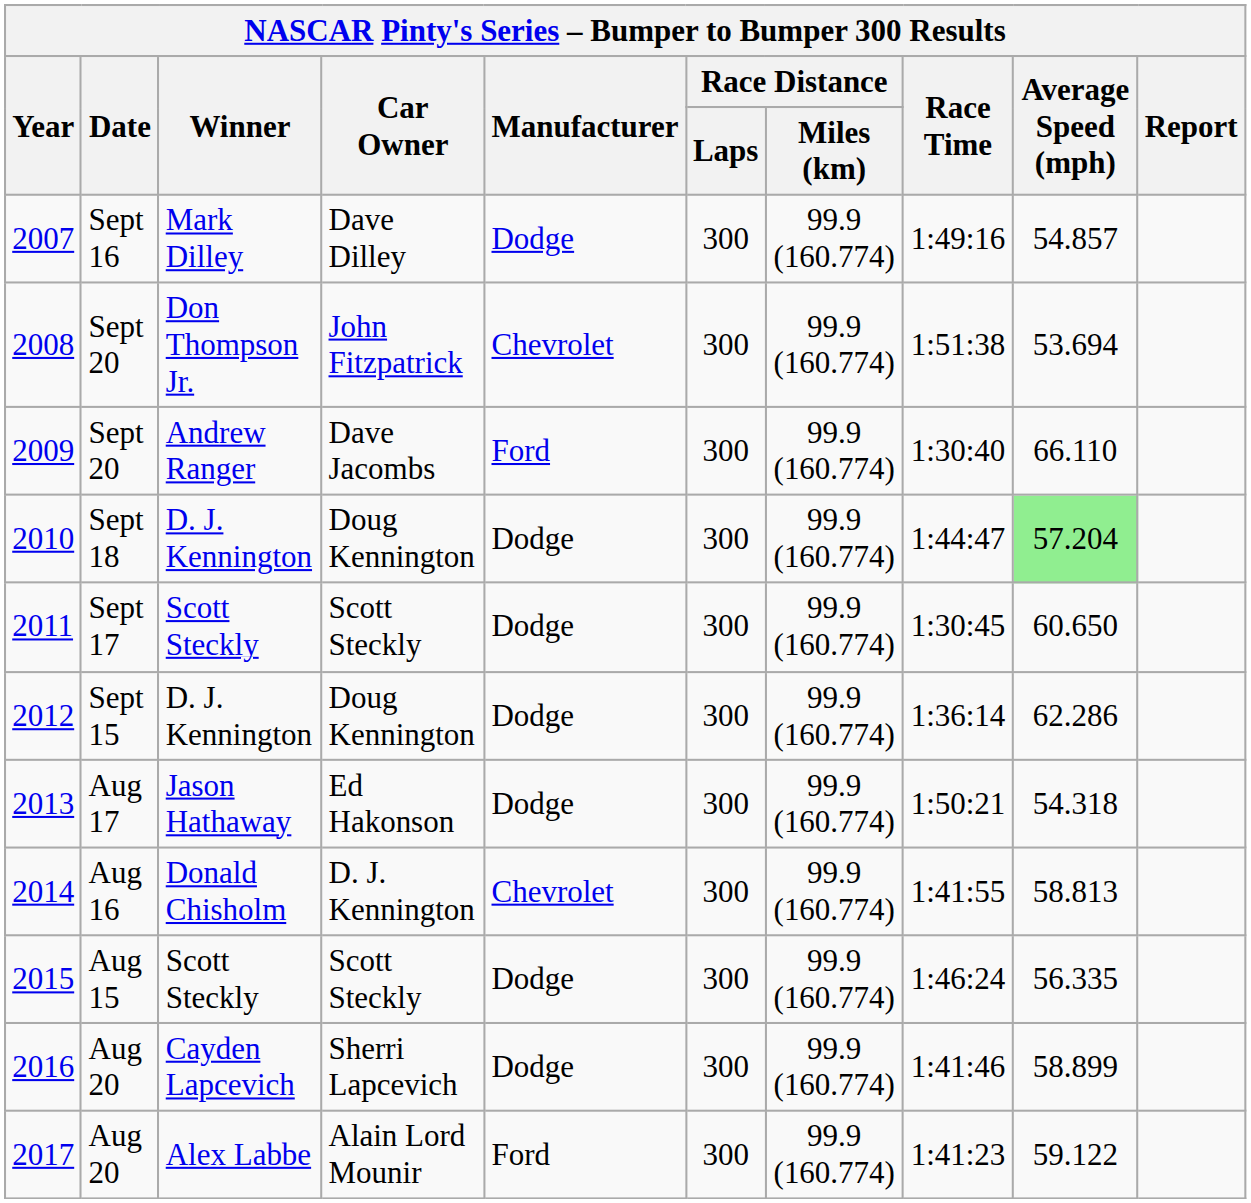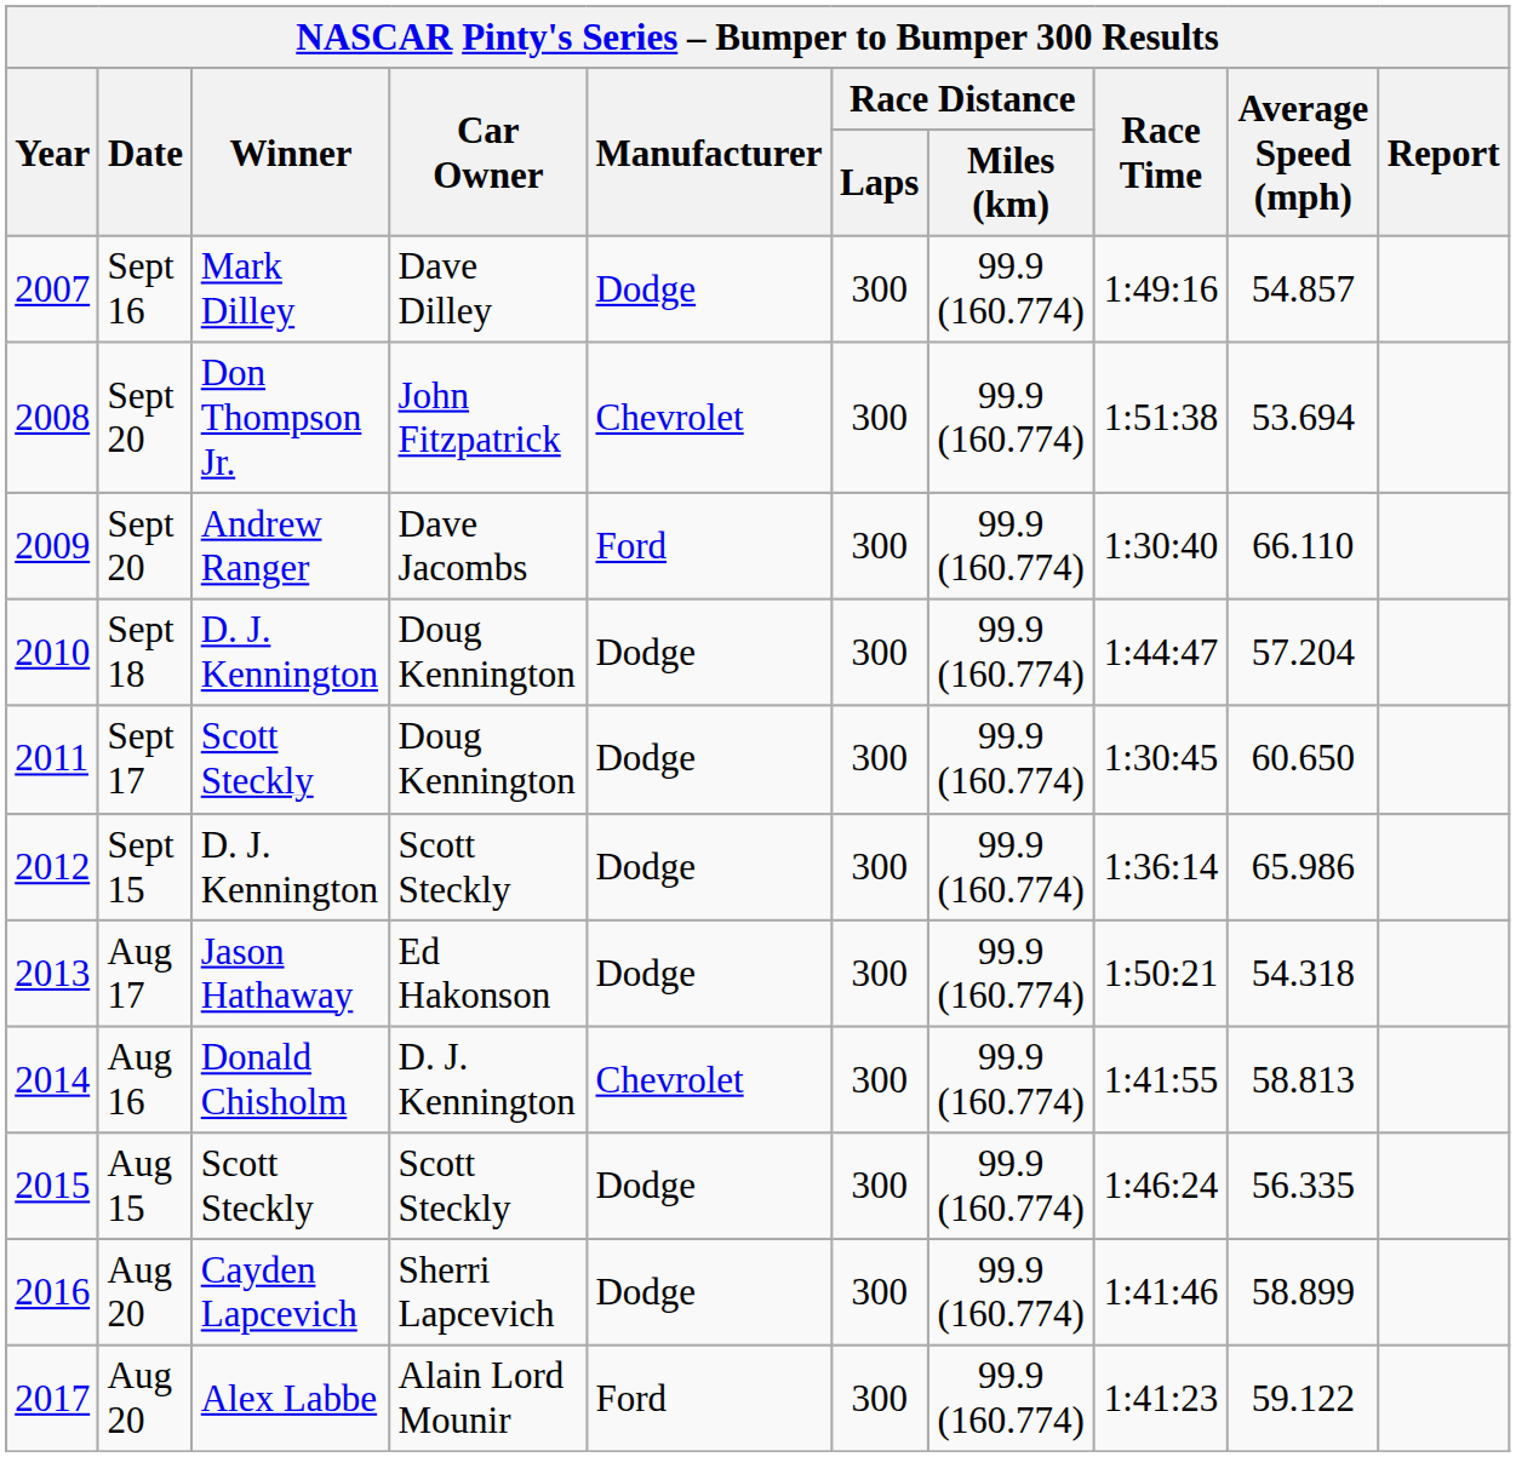2010 | Average Speed (mph): lightgreen background -> no background
2011 | Car Owner: Scott Steckly -> Doug Kennington
2012 | Car Owner: Doug Kennington -> Scott Steckly
2012 | Average Speed (mph): 62.286 -> 65.986
